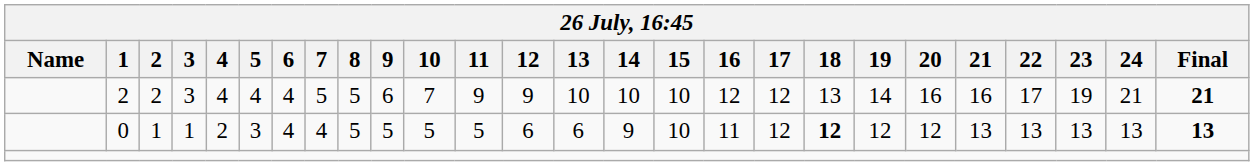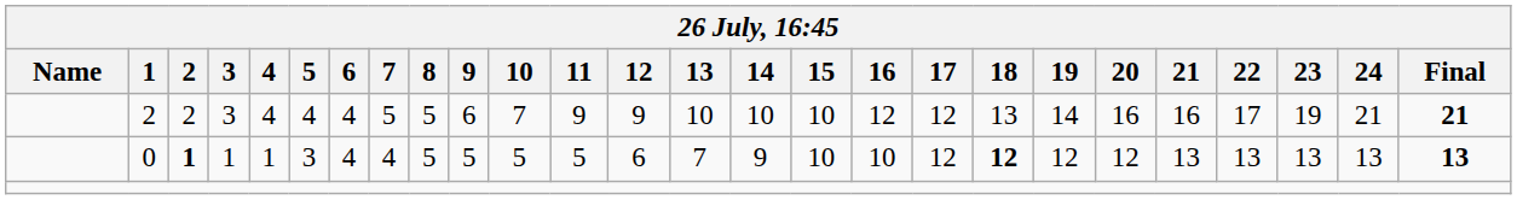0 | 2: normal -> bold
0 | 4: 2 -> 1
0 | 13: 6 -> 7
0 | 16: 11 -> 10
